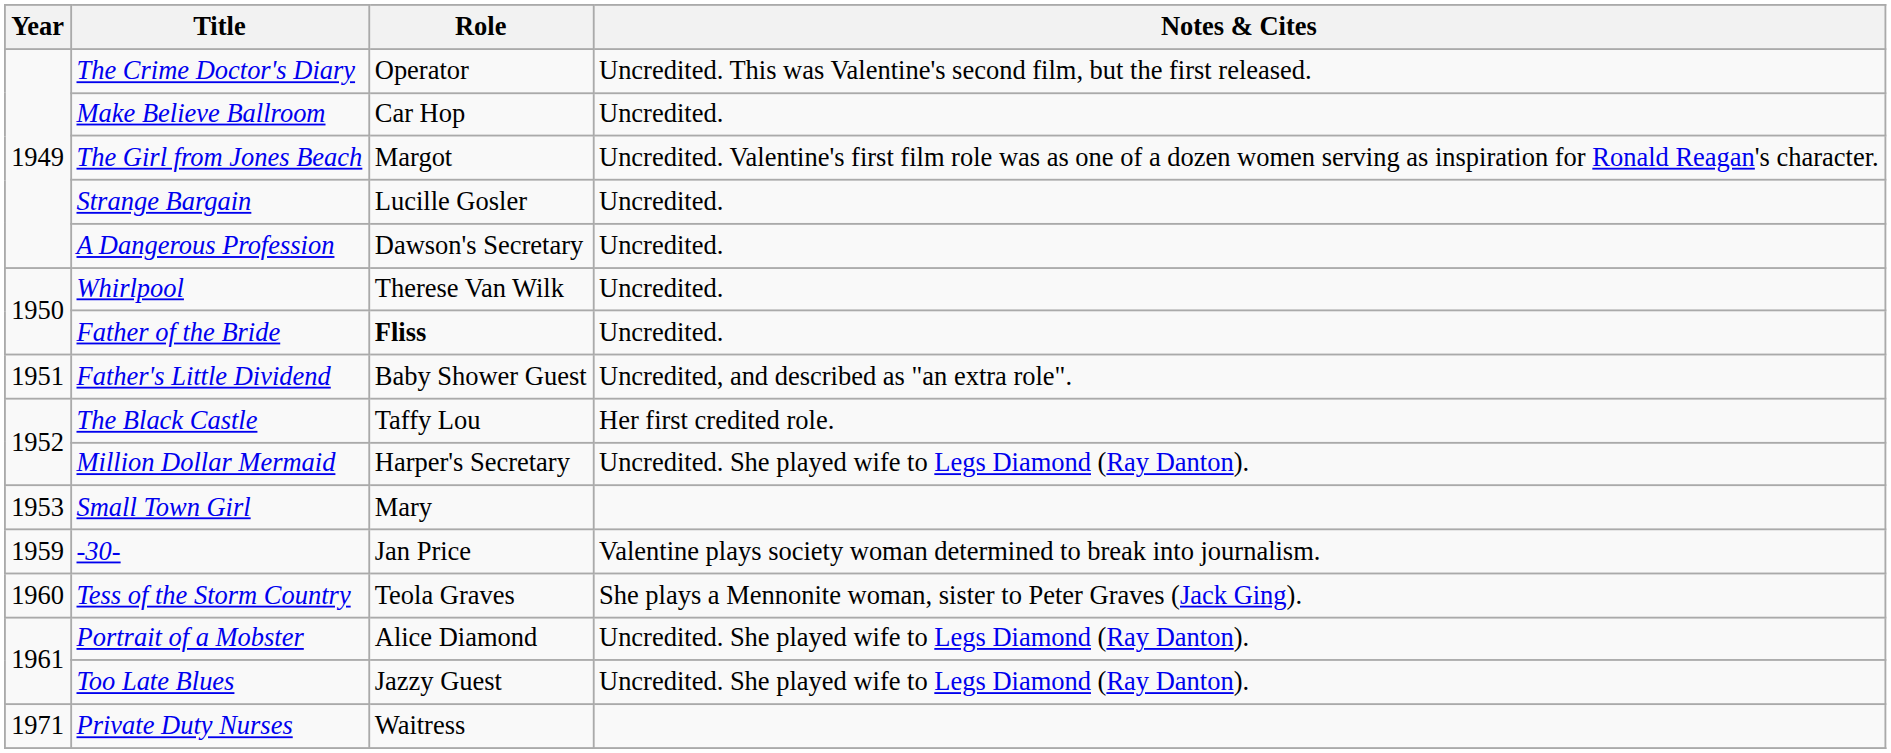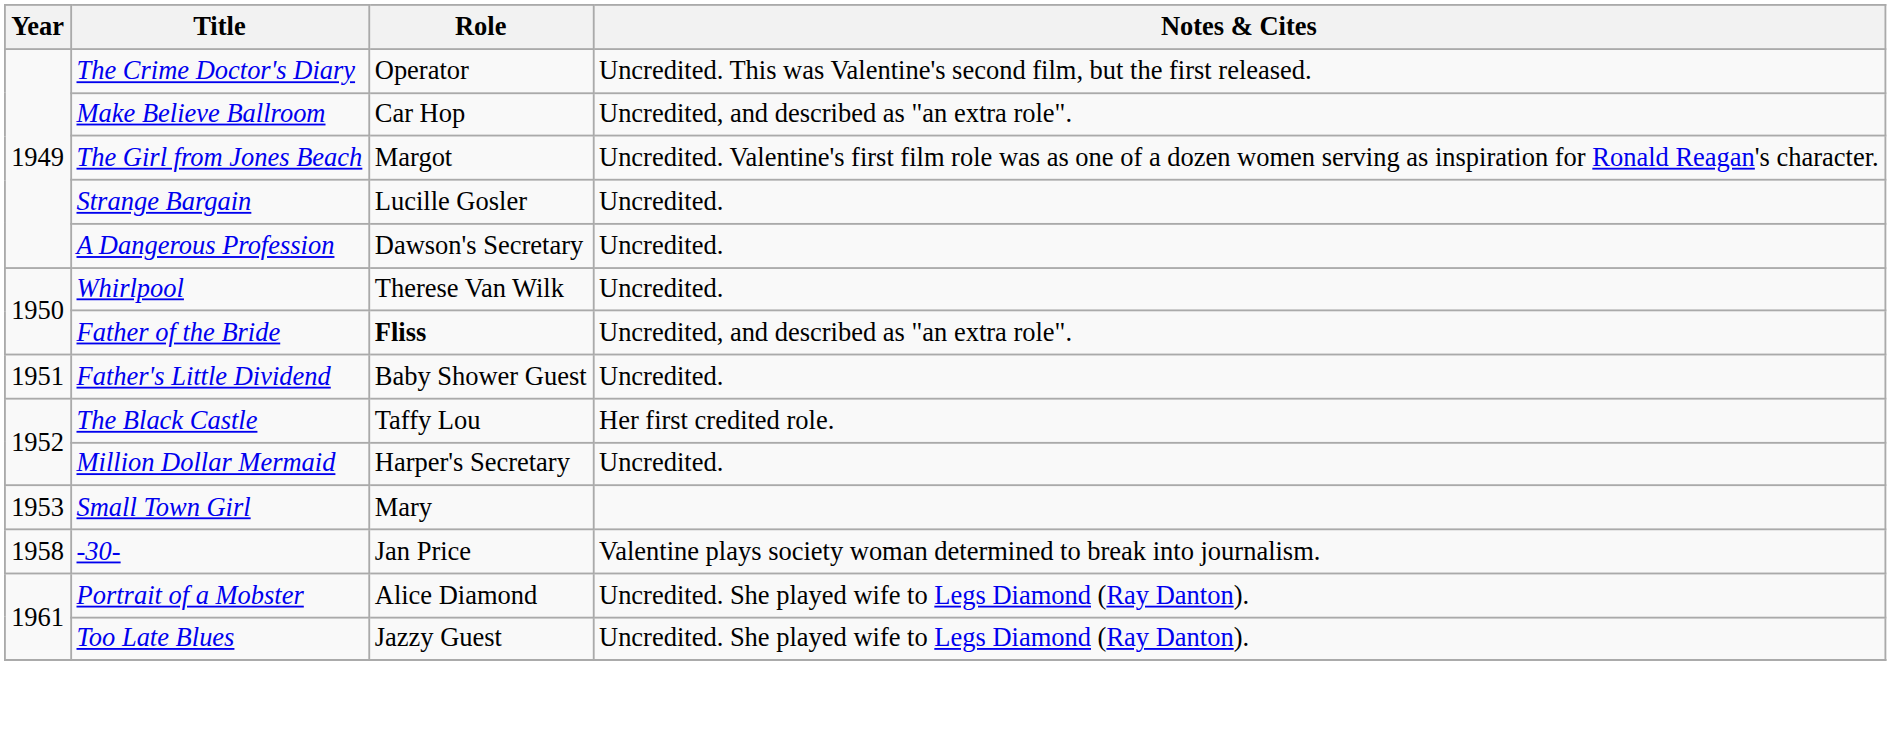Make Believe Ballroom | Notes & Cites: Uncredited. -> Uncredited, and described as "an extra role".
Father of the Bride | Notes & Cites: Uncredited. -> Uncredited, and described as "an extra role".
Father's Little Dividend | Notes & Cites: Uncredited, and described as "an extra role". -> Uncredited.
Million Dollar Mermaid | Notes & Cites: Uncredited. She played wife to Legs Diamond (Ray Danton). -> Uncredited.
-30- | Year: 1959 -> 1958
- row: 1960 | Tess of the Storm Country | Teola Graves | She plays a Mennonite woman, sister to Peter Graves (Jack Ging).
- row: 1971 | Private Duty Nurses | Waitress
